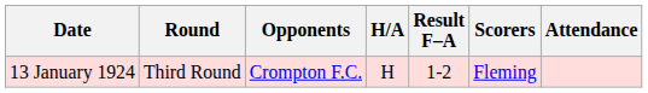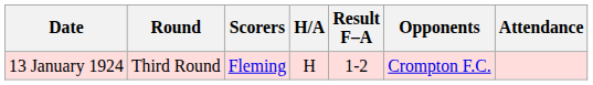columns swapped: Opponents <-> Scorers
